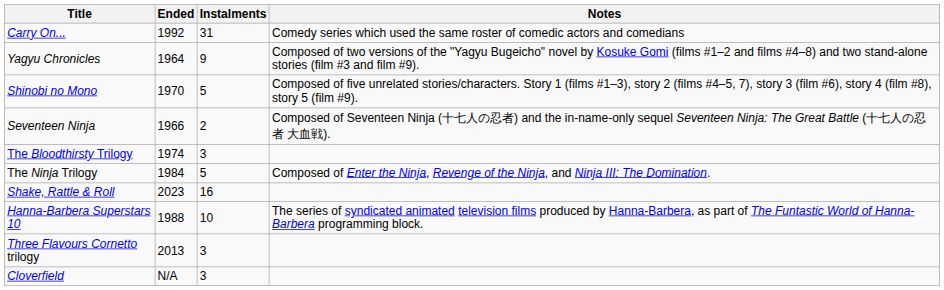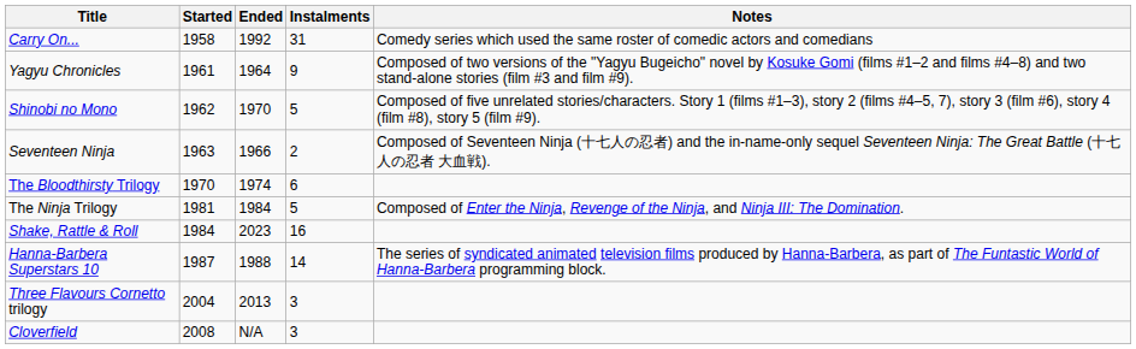+ column: Started | 1958 | 1961 | 1962 | 1963 | 1970 | 1981 | 1984 | 1987 | 2004 | 2008
The Bloodthirsty Trilogy | Instalments: 3 -> 6
Hanna-Barbera Superstars 10 | Instalments: 10 -> 14
